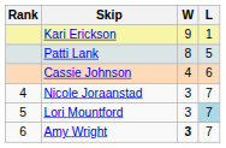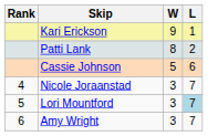Patti Lank | L: 5 -> 2
Cassie Johnson | W: 4 -> 5
Amy Wright | W: bold -> normal
